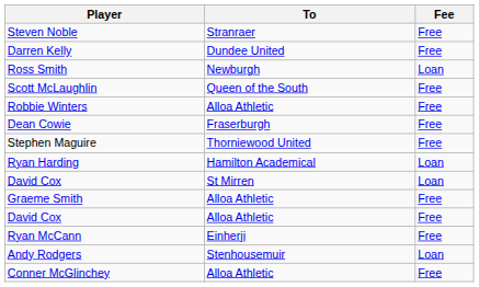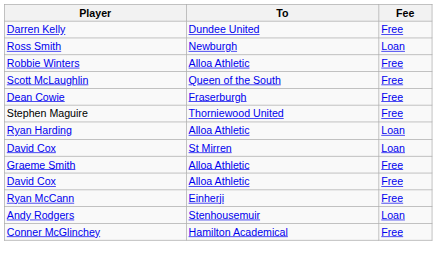- row: Steven Noble | Stranraer | Free
rows swapped: Scott McLaughlin <-> Robbie Winters
Ryan Harding | To: Hamilton Academical -> Alloa Athletic
Conner McGlinchey | To: Alloa Athletic -> Hamilton Academical
